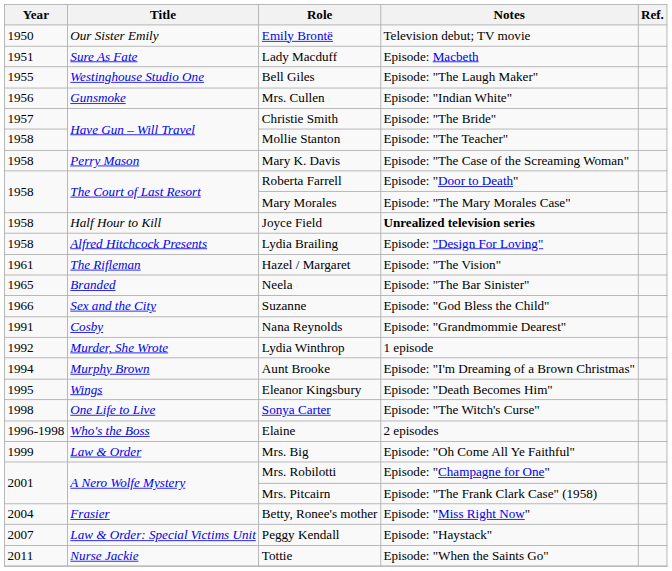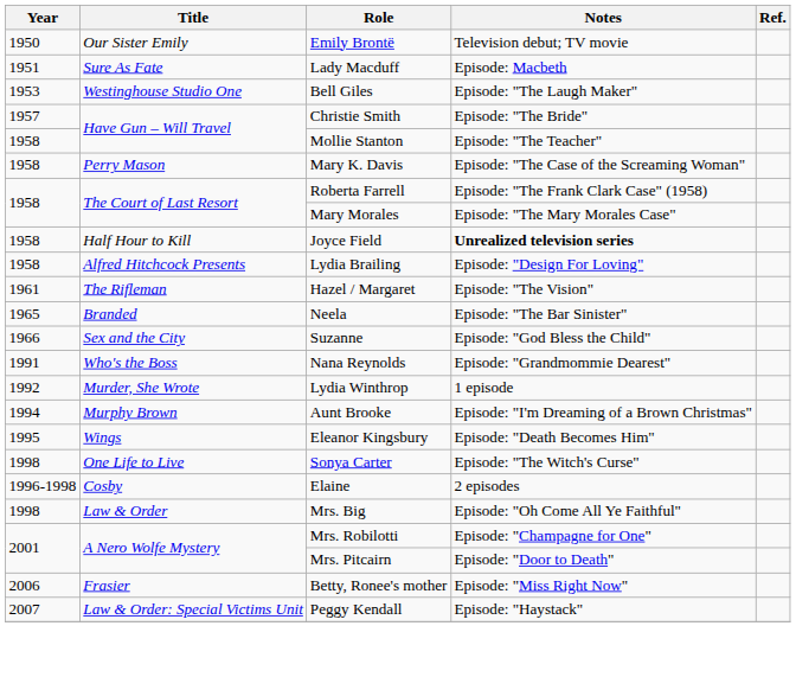Bell Giles | Year: 1955 -> 1953
- row: 1956 | Gunsmoke | Mrs. Cullen | Episode: "Indian White"
Roberta Farrell | Notes: Episode: "Door to Death" -> Episode: "The Frank Clark Case" (1958)
Nana Reynolds | Title: Cosby -> Who's the Boss
Elaine | Title: Who's the Boss -> Cosby
Mrs. Big | Year: 1999 -> 1998
Mrs. Pitcairn | Notes: Episode: "The Frank Clark Case" (1958) -> Episode: "Door to Death"
Betty, Ronee's mother | Year: 2004 -> 2006
- row: 2011 | Nurse Jackie | Tottie | Episode: "When the Saints Go"
